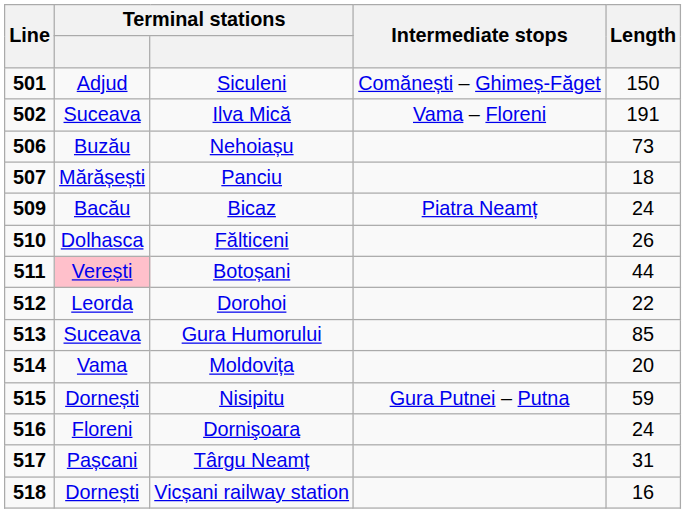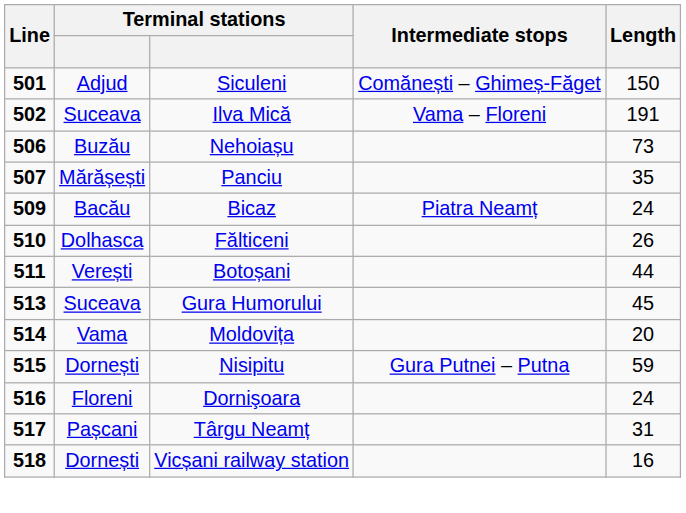Panciu | Length: 18 -> 35
Botoșani | column 2: pink background -> no background
- row: 512 | Leorda | Dorohoi | 22
Gura Humorului | Length: 85 -> 45
